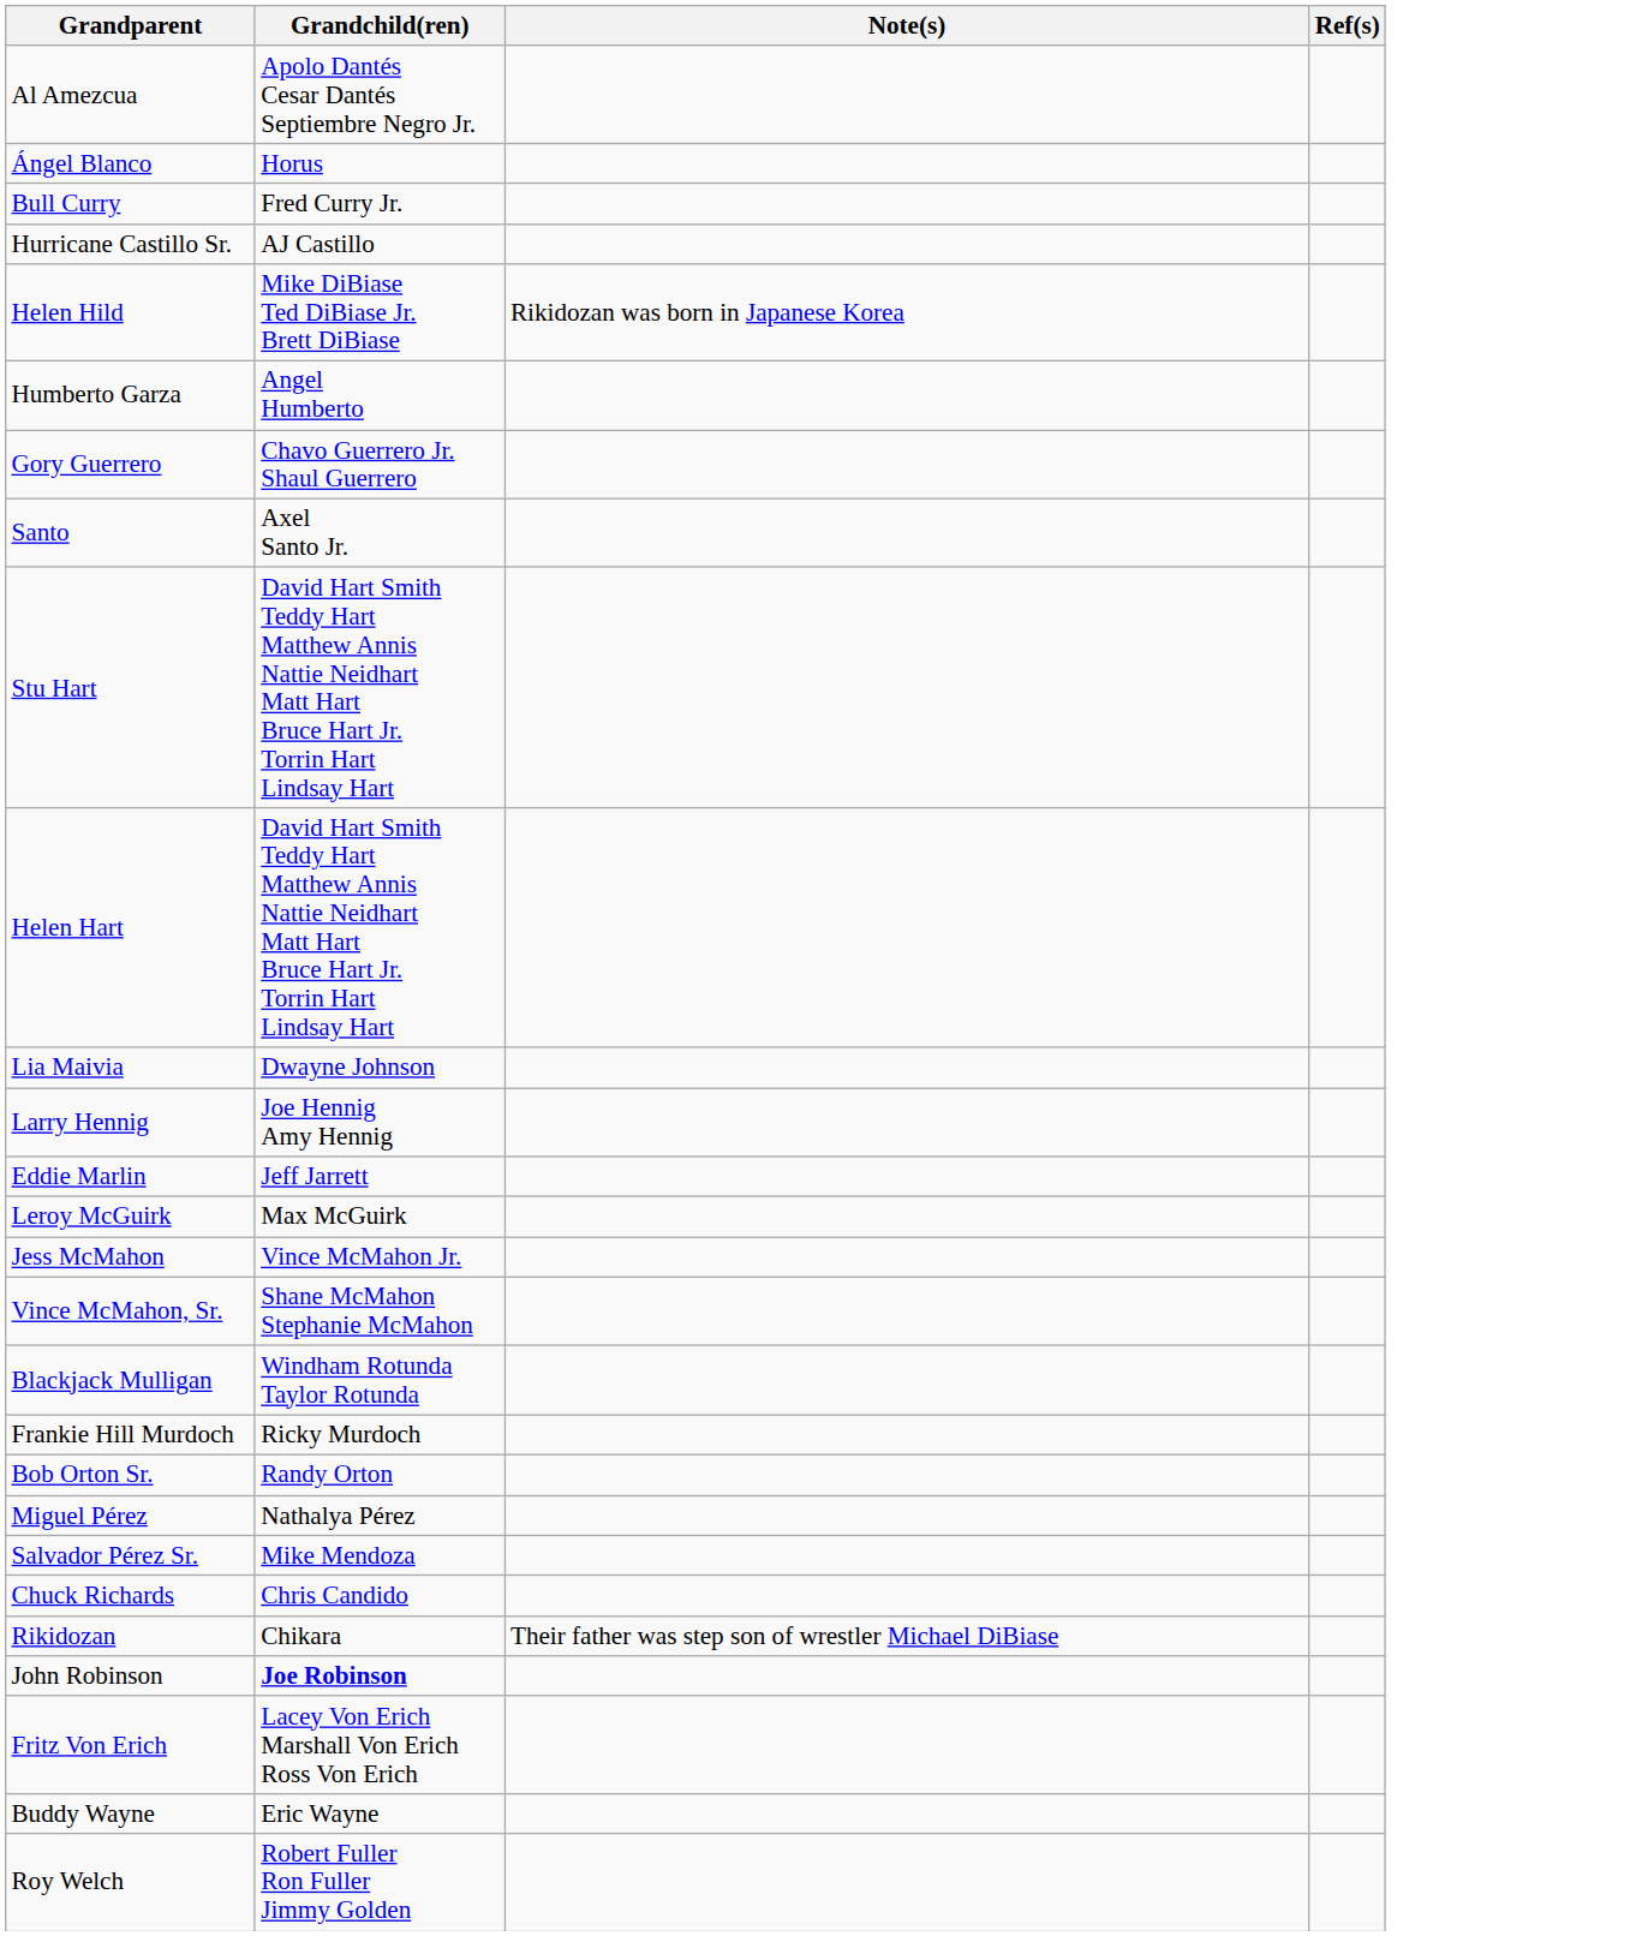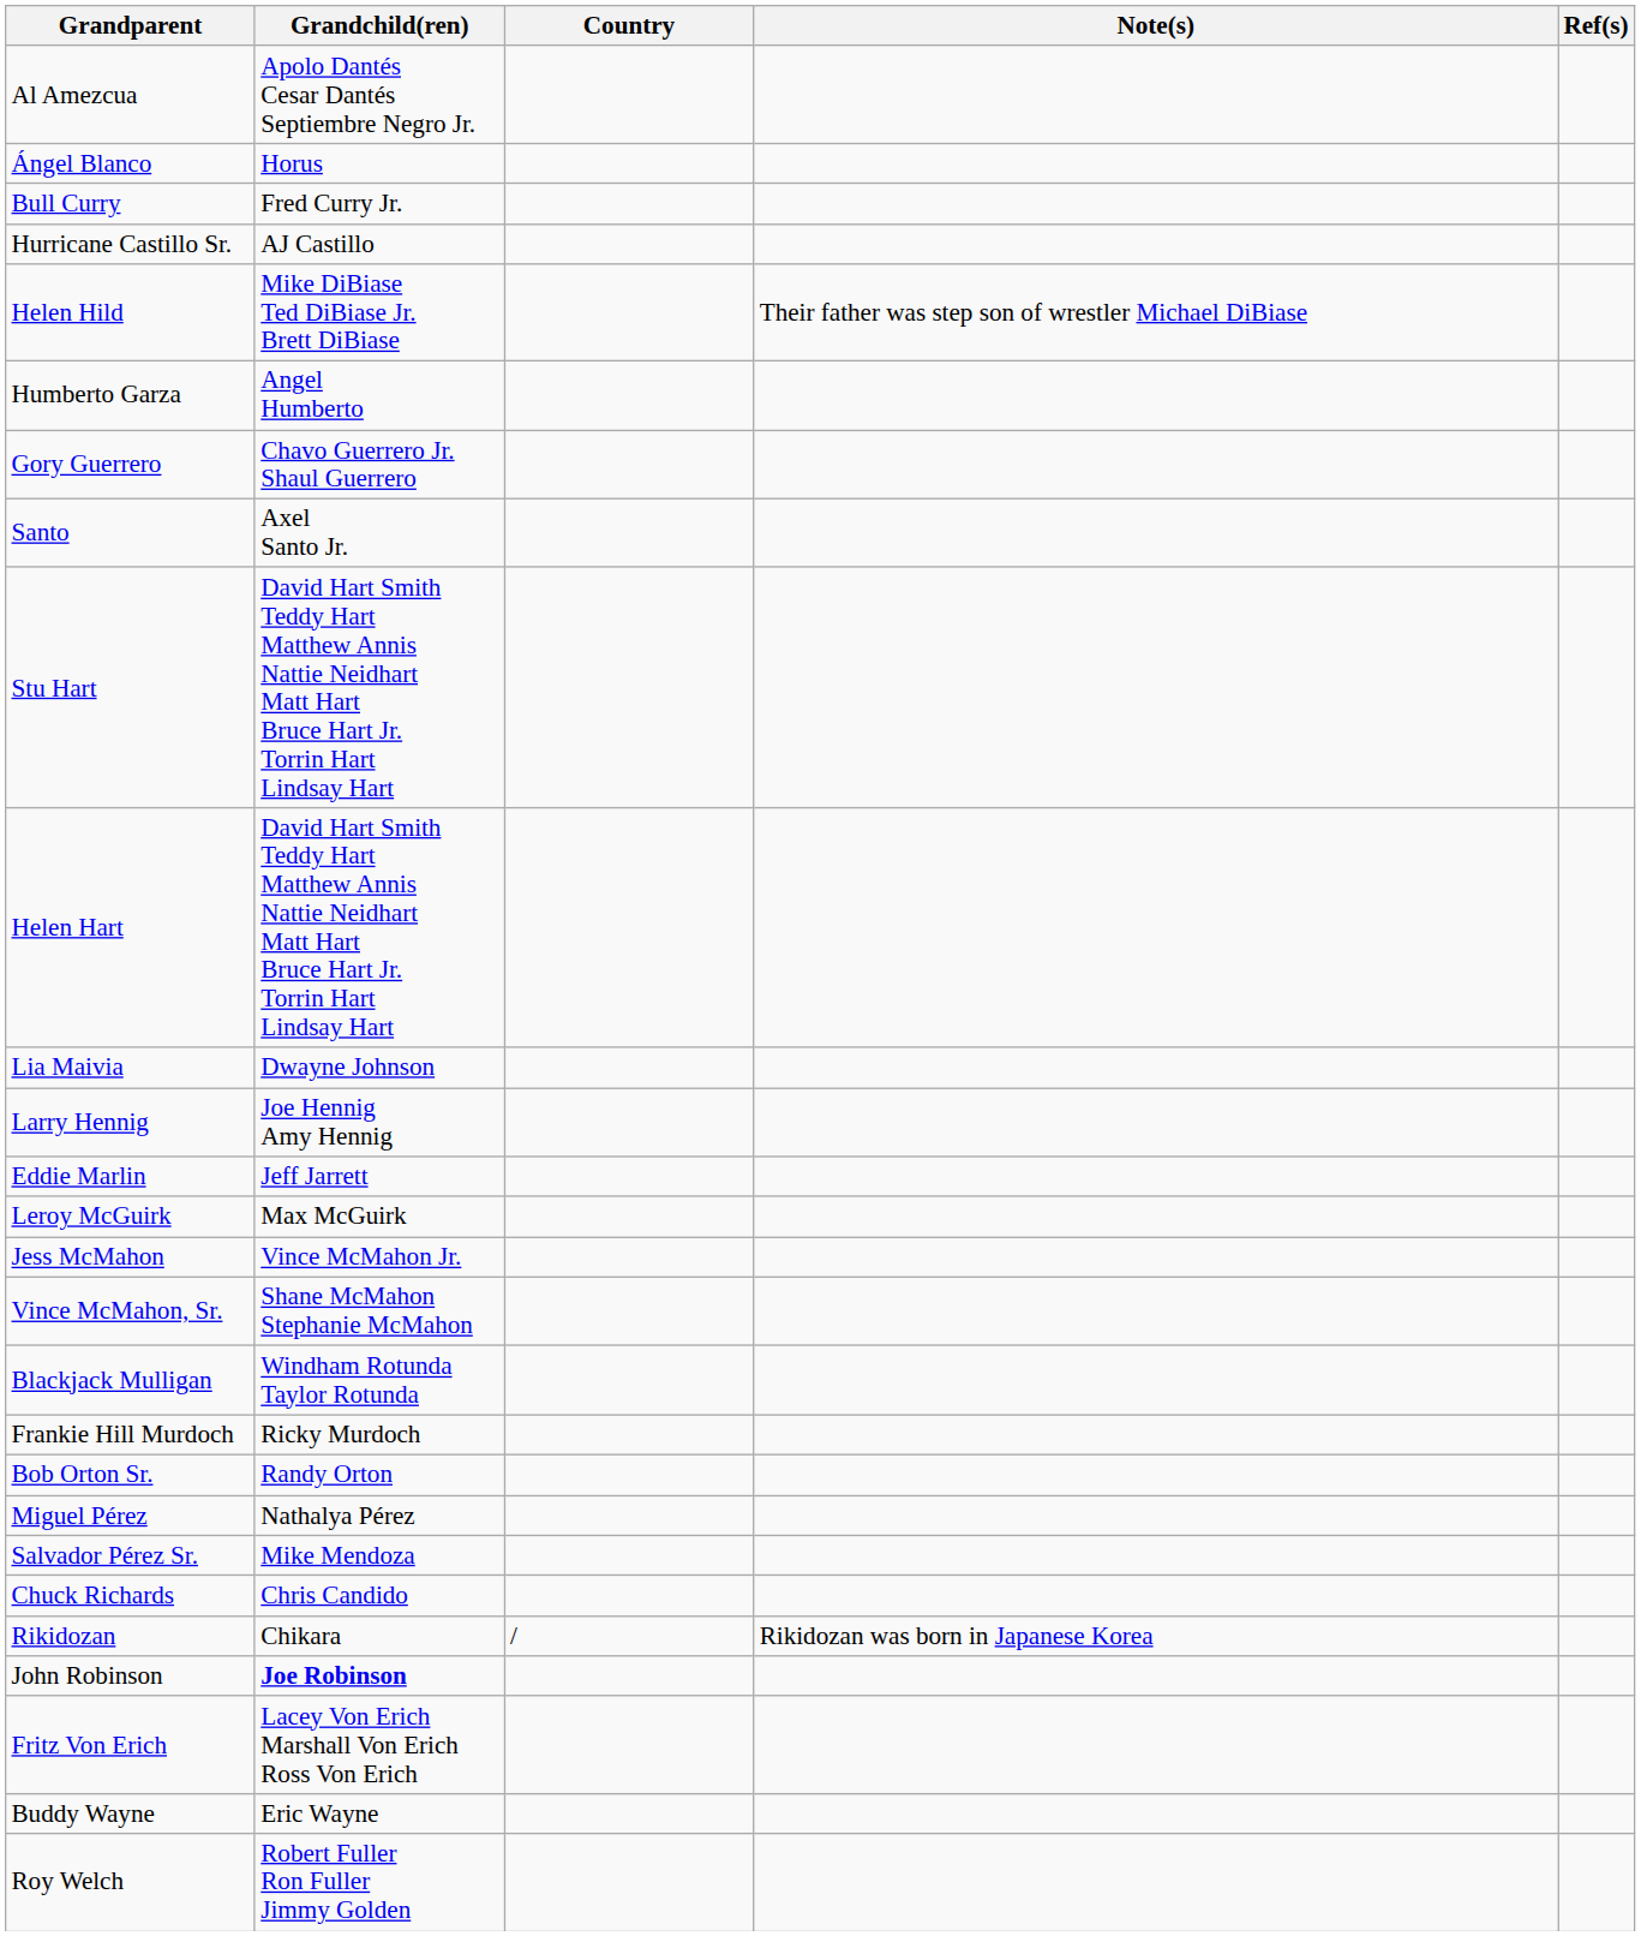+ column: Country | /
Helen Hild | Note(s): Rikidozan was born in Japanese Korea -> Their father was step son of wrestler Michael DiBiase
Rikidozan | Note(s): Their father was step son of wrestler Michael DiBiase -> Rikidozan was born in Japanese Korea
